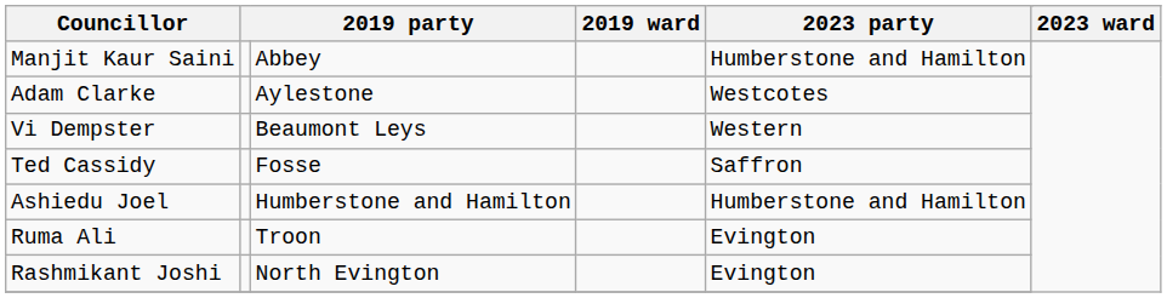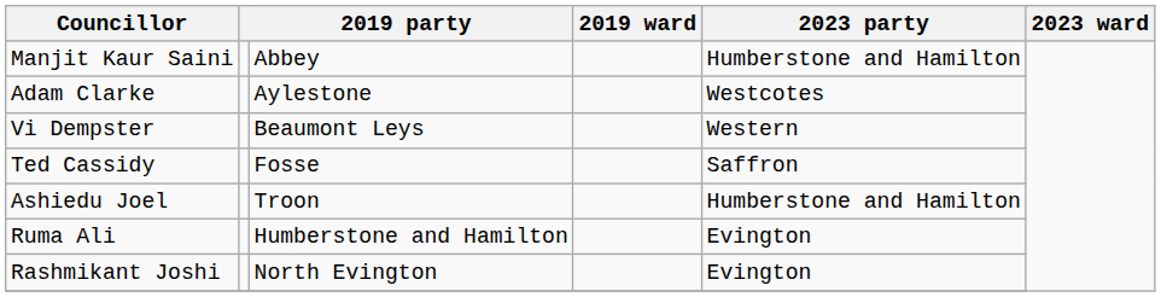Ashiedu Joel | column 3: Humberstone and Hamilton -> Troon
Ruma Ali | column 3: Troon -> Humberstone and Hamilton
